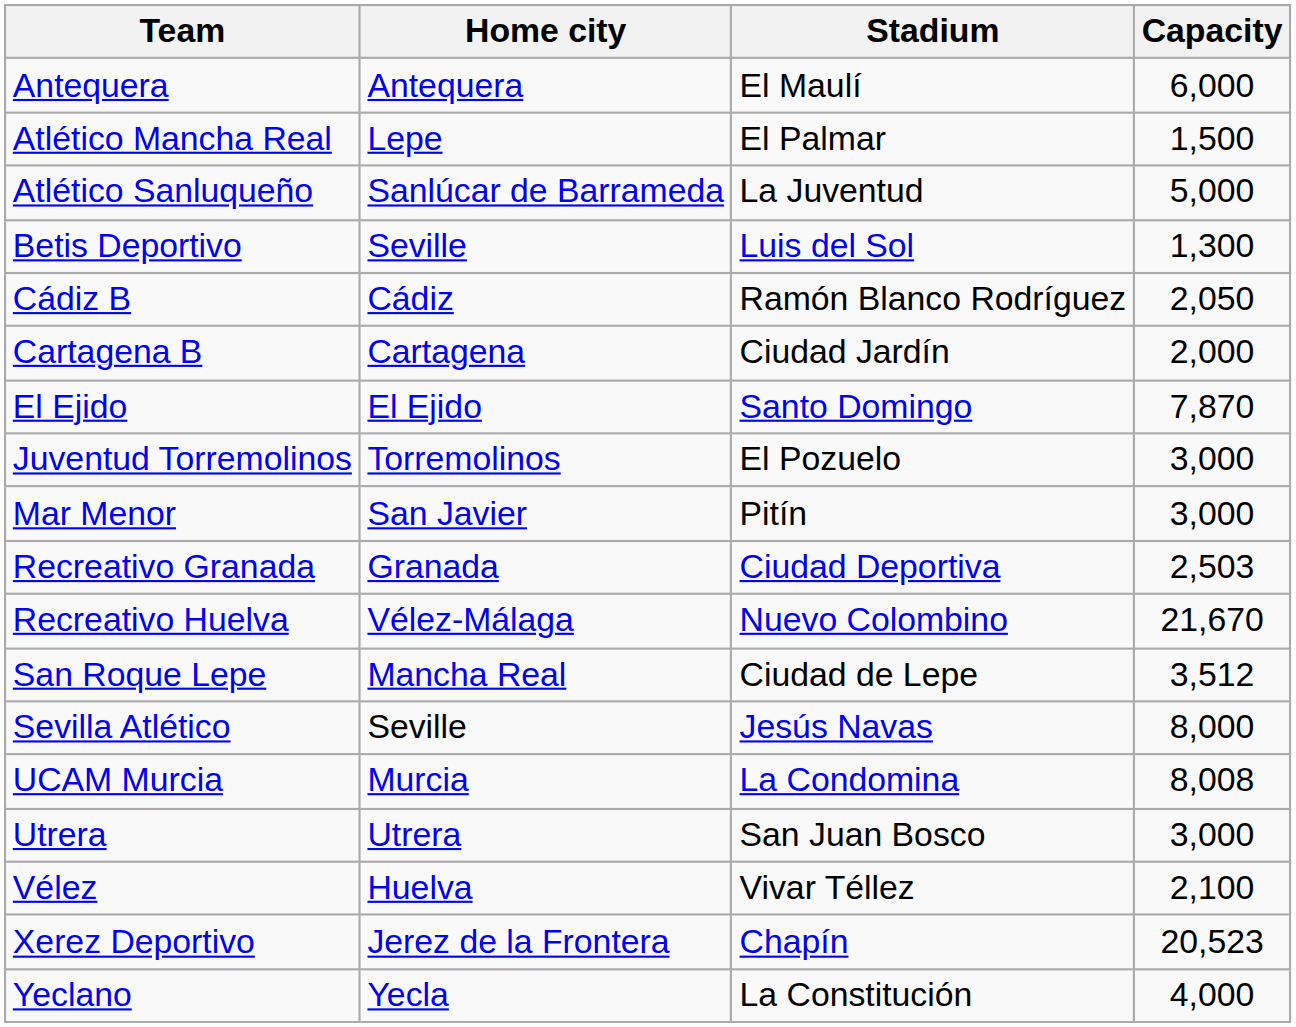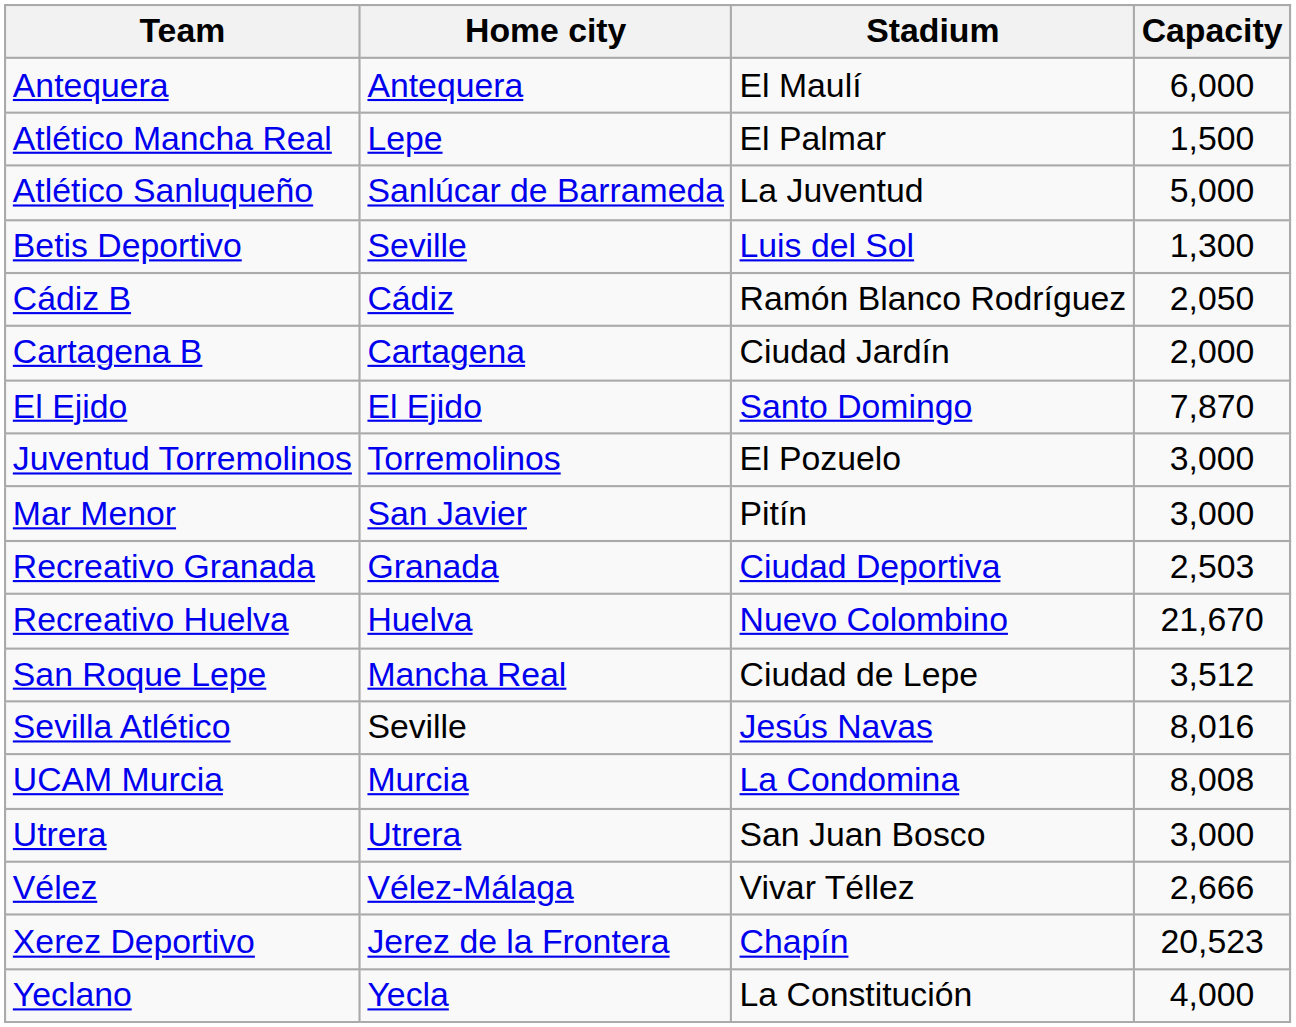Recreativo Huelva | Home city: Vélez-Málaga -> Huelva
Sevilla Atlético | Capacity: 8,000 -> 8,016
Vélez | Home city: Huelva -> Vélez-Málaga
Vélez | Capacity: 2,100 -> 2,666
